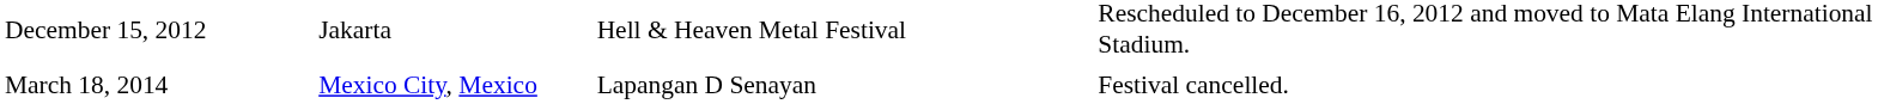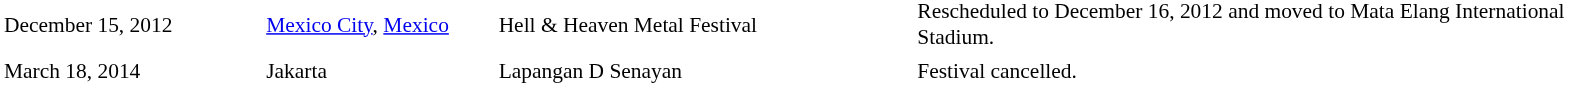December 15, 2012 | column 2: Jakarta -> Mexico City, Mexico
March 18, 2014 | column 2: Mexico City, Mexico -> Jakarta
